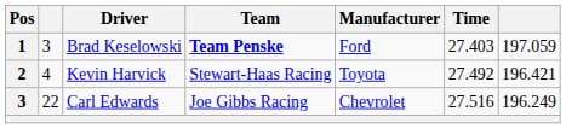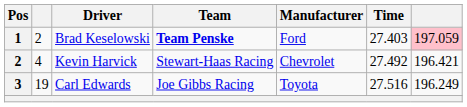Brad Keselowski | column 2: 3 -> 2
Brad Keselowski | column 7: no background -> pink background
Kevin Harvick | Manufacturer: Toyota -> Chevrolet
Carl Edwards | column 2: 22 -> 19
Carl Edwards | Manufacturer: Chevrolet -> Toyota
